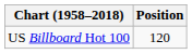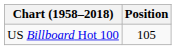US Billboard Hot 100 | Position: 120 -> 105
